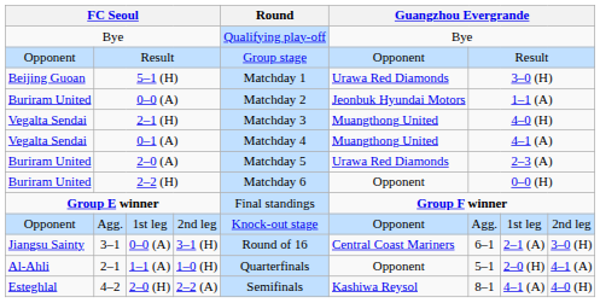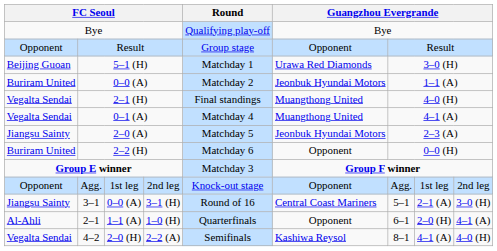2–1 (H) | Round: Matchday 3 -> Final standings
2–0 (A) | column 1: Buriram United -> Jiangsu Sainty
2–0 (A) | column 6: Urawa Red Diamonds -> Jeonbuk Hyundai Motors
Group E winner | Round: Final standings -> Matchday 3
3–1 | column 7: 6–1 -> 5–1
2–1 | column 7: 5–1 -> 6–1
4–2 | column 1: Esteghlal -> Vegalta Sendai
